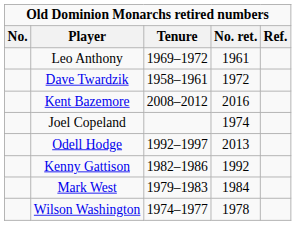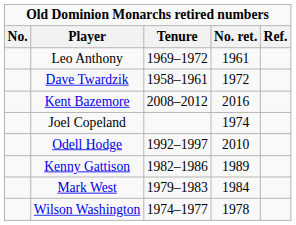Odell Hodge | No. ret.: 2013 -> 2010
Kenny Gattison | No. ret.: 1992 -> 1989
